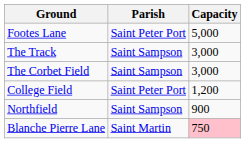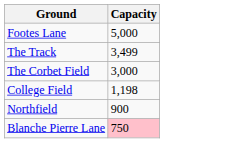- column: Parish | Saint Peter Port | Saint Sampson | Saint Sampson | Saint Peter Port | Saint Sampson | Saint Martin
The Track | Capacity: 3,000 -> 3,499
College Field | Capacity: 1,200 -> 1,198
